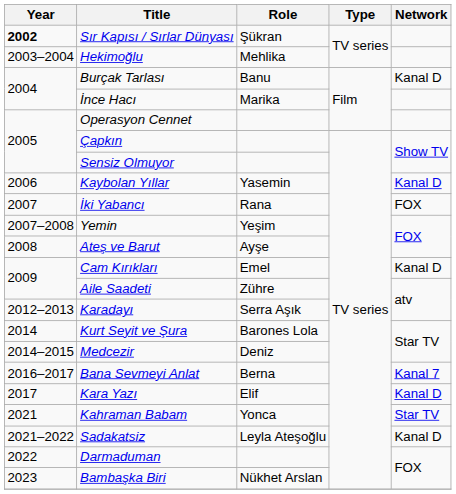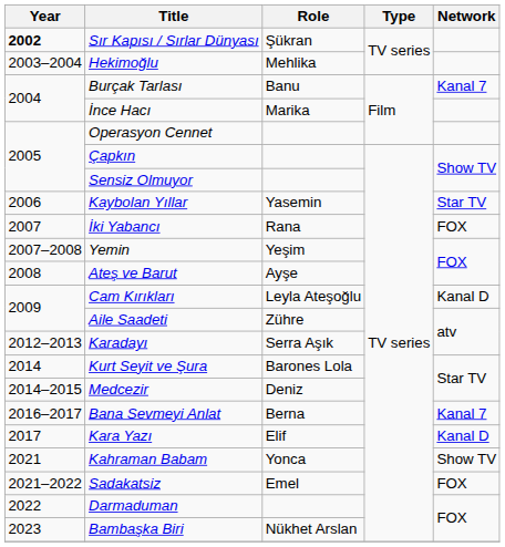Burçak Tarlası | Network: Kanal D -> Kanal 7
Kaybolan Yıllar | Network: Kanal D -> Star TV
Cam Kırıkları | Role: Emel -> Leyla Ateşoğlu
Kahraman Babam | Network: Star TV -> Show TV
Sadakatsiz | Role: Leyla Ateşoğlu -> Emel
Sadakatsiz | Network: Kanal D -> FOX
